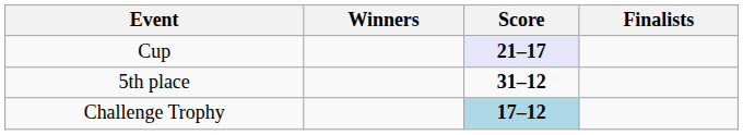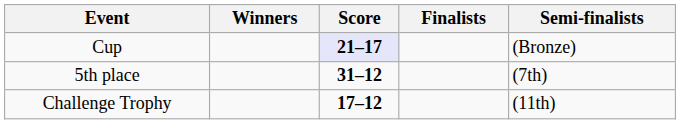+ column: Semi-finalists | (Bronze) | (7th) | (11th)
Challenge Trophy | Score: lightblue background -> no background
